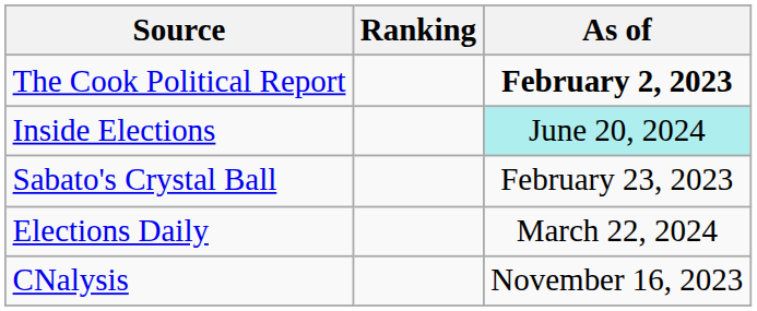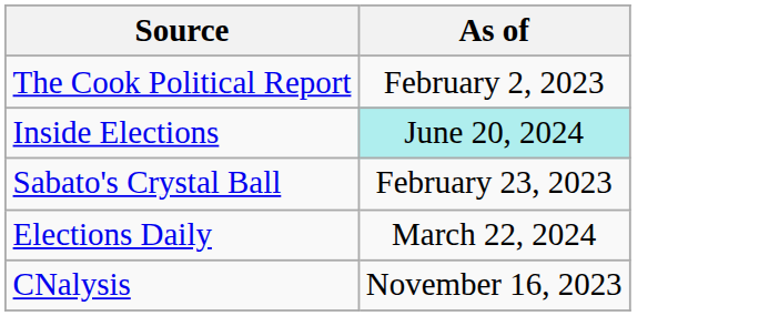- column: Ranking
The Cook Political Report | As of: bold -> normal
